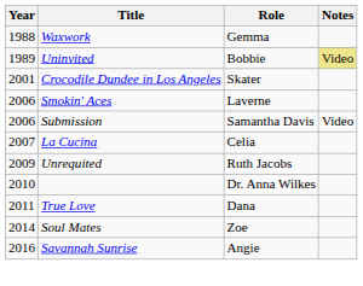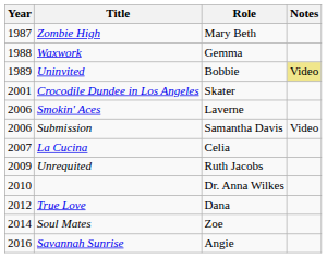+ row: 1987 | Zombie High | Mary Beth
True Love | Year: 2011 -> 2012
